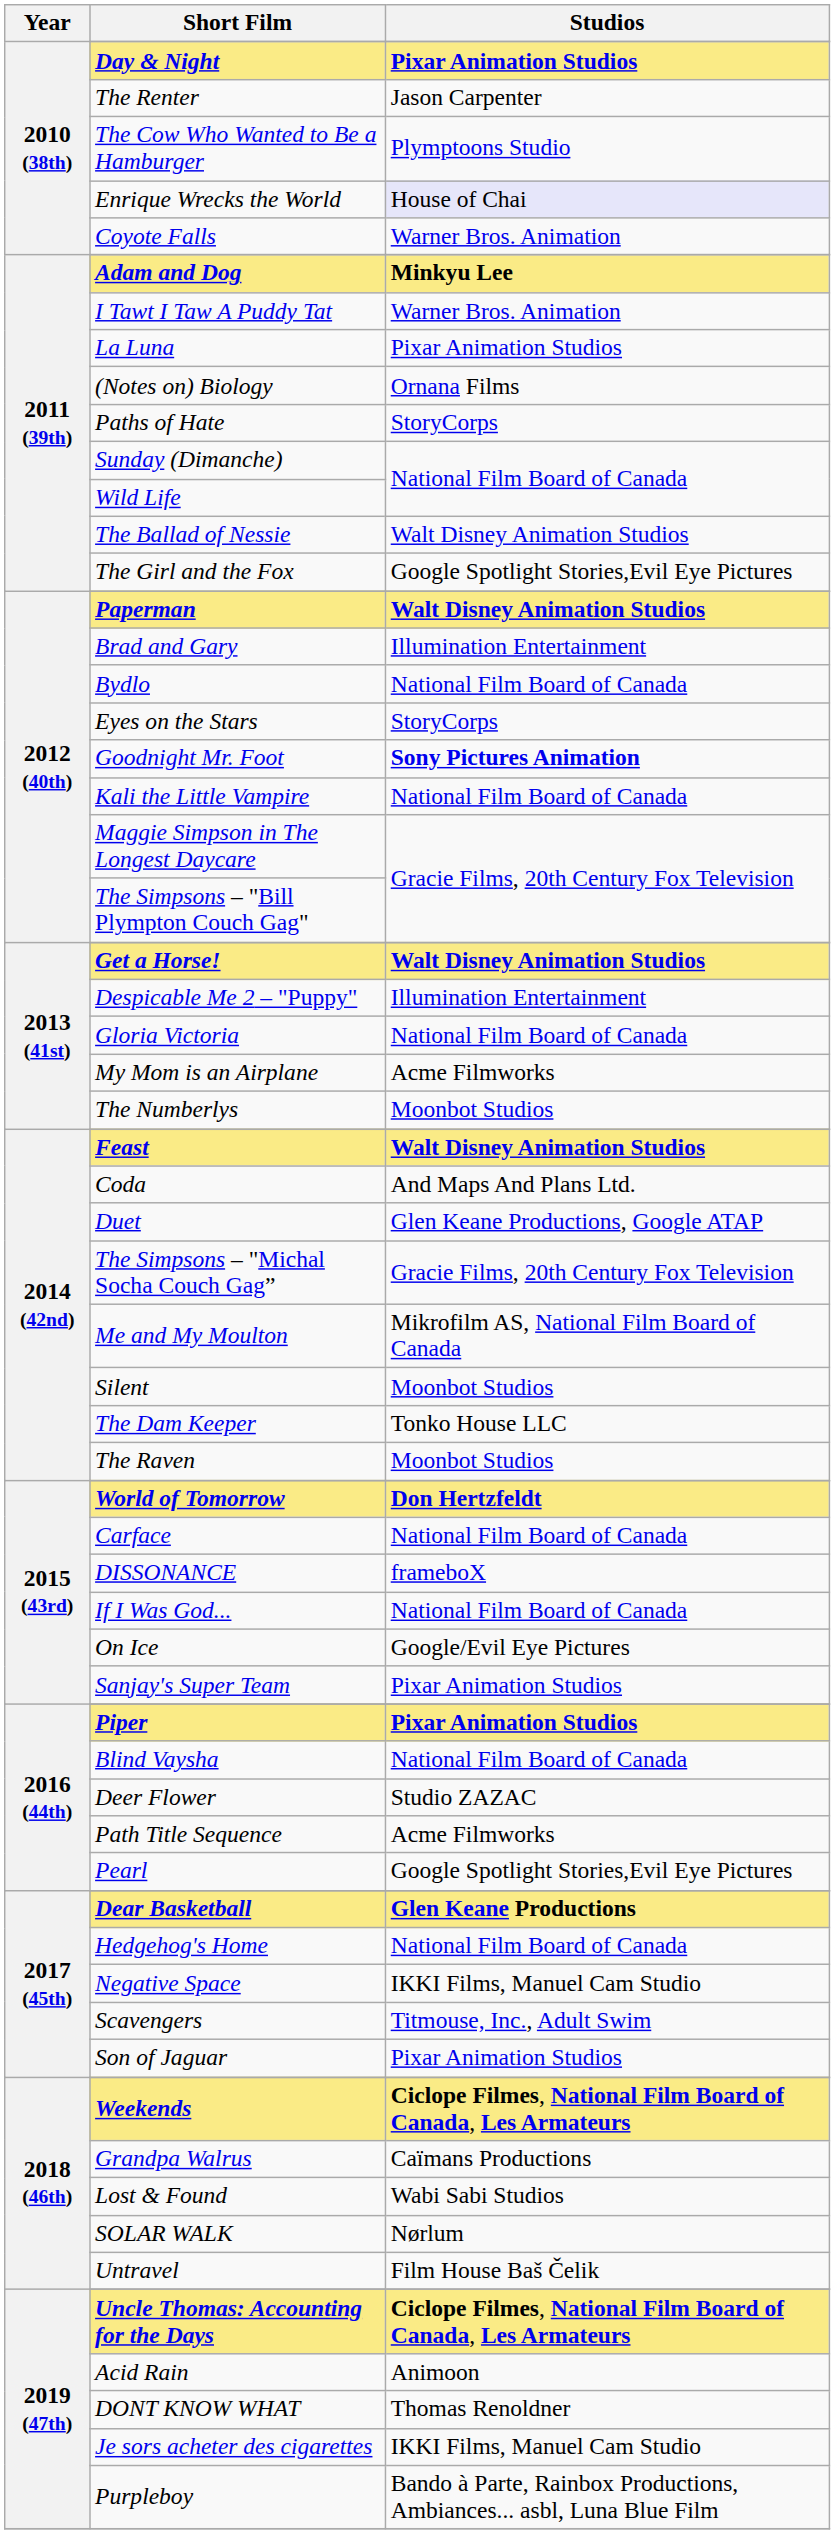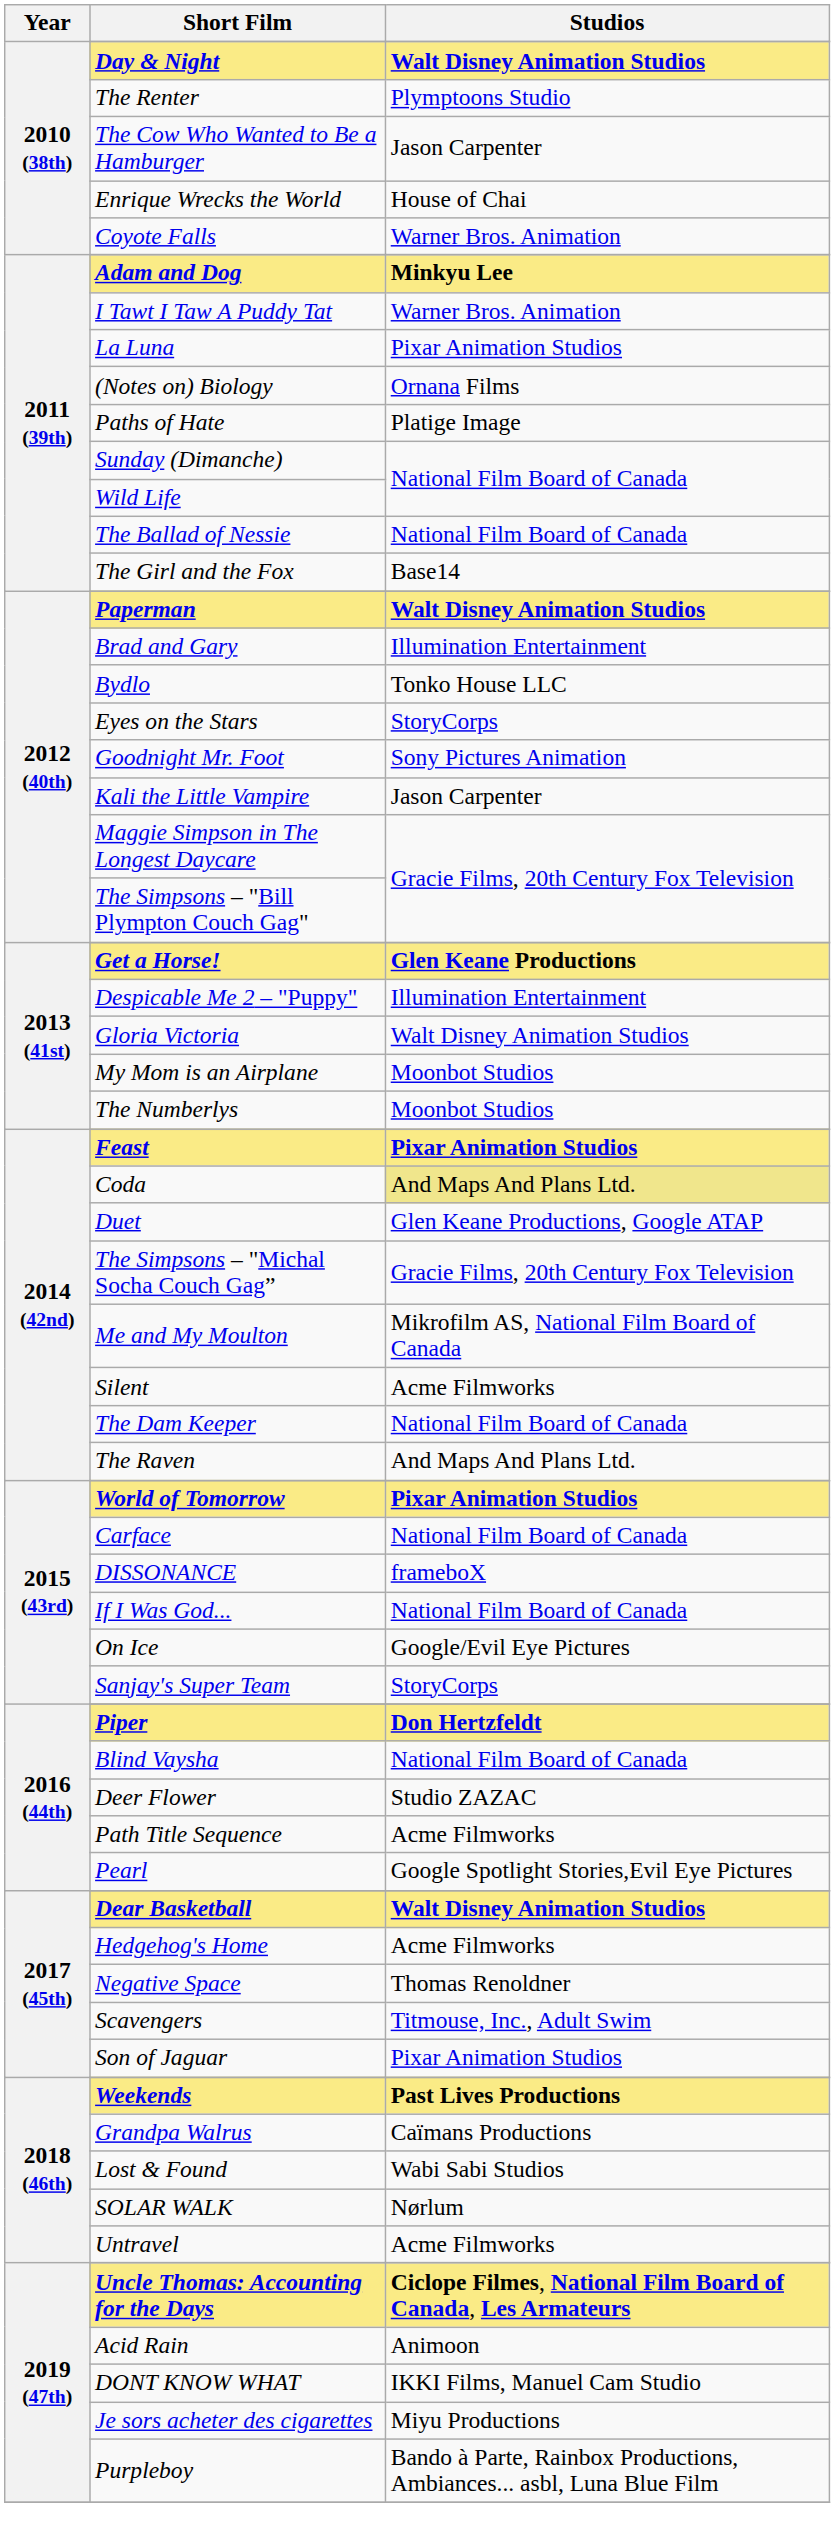Day & Night | Studios: Pixar Animation Studios -> Walt Disney Animation Studios
The Renter | Studios: Jason Carpenter -> Plymptoons Studio
The Cow Who Wanted to Be a Hamburger | Studios: Plymptoons Studio -> Jason Carpenter
Enrique Wrecks the World | Studios: lavender background -> no background
Paths of Hate | Studios: StoryCorps -> Platige Image
The Ballad of Nessie | Studios: Walt Disney Animation Studios -> National Film Board of Canada
The Girl and the Fox | Studios: Google Spotlight Stories,Evil Eye Pictures -> Base14
Bydlo | Studios: National Film Board of Canada -> Tonko House LLC
Goodnight Mr. Foot | Studios: bold -> normal
Kali the Little Vampire | Studios: National Film Board of Canada -> Jason Carpenter
Get a Horse! | Studios: Walt Disney Animation Studios -> Glen Keane Productions
Gloria Victoria | Studios: National Film Board of Canada -> Walt Disney Animation Studios
My Mom is an Airplane | Studios: Acme Filmworks -> Moonbot Studios
Feast | Studios: Walt Disney Animation Studios -> Pixar Animation Studios
Coda | Studios: no background -> khaki background
Silent | Studios: Moonbot Studios -> Acme Filmworks
The Dam Keeper | Studios: Tonko House LLC -> National Film Board of Canada
The Raven | Studios: Moonbot Studios -> And Maps And Plans Ltd.
World of Tomorrow | Studios: Don Hertzfeldt -> Pixar Animation Studios
Sanjay's Super Team | Studios: Pixar Animation Studios -> StoryCorps
Piper | Studios: Pixar Animation Studios -> Don Hertzfeldt
Dear Basketball | Studios: Glen Keane Productions -> Walt Disney Animation Studios
Hedgehog's Home | Studios: National Film Board of Canada -> Acme Filmworks
Negative Space | Studios: IKKI Films, Manuel Cam Studio -> Thomas Renoldner
Weekends | Studios: Ciclope Filmes, National Film Board of Canada, Les Armateurs -> Past Lives Productions
Untravel | Studios: Film House Baš Čelik -> Acme Filmworks
DONT KNOW WHAT | Studios: Thomas Renoldner -> IKKI Films, Manuel Cam Studio
Je sors acheter des cigarettes | Studios: IKKI Films, Manuel Cam Studio -> Miyu Productions
